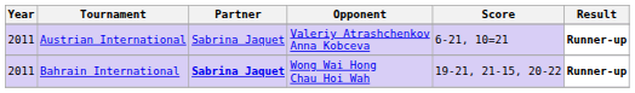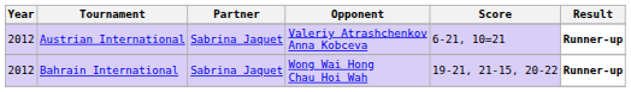Austrian International | Year: 2011 -> 2012
Bahrain International | Year: 2011 -> 2012
Bahrain International | Partner: bold -> normal
